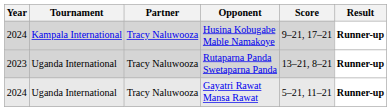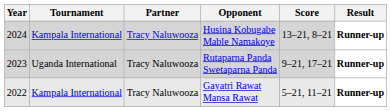Husina Kobugabe Mable Namakoye | Score: 9–21, 17–21 -> 13–21, 8–21
Rutaparna Panda Swetaparna Panda | Score: 13–21, 8–21 -> 9–21, 17–21
Gayatri Rawat Mansa Rawat | Year: 2024 -> 2022
Gayatri Rawat Mansa Rawat | Tournament: Uganda International -> Kampala International
